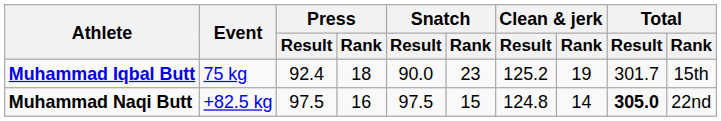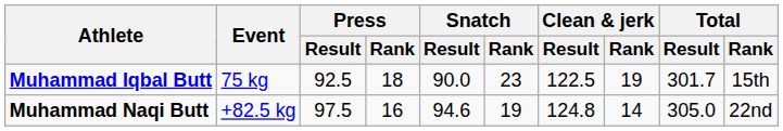Muhammad Iqbal Butt | Press / Result: 92.4 -> 92.5
Muhammad Iqbal Butt | Clean & jerk / Result: 125.2 -> 122.5
Muhammad Naqi Butt | Snatch / Result: 97.5 -> 94.6
Muhammad Naqi Butt | Snatch / Rank: 15 -> 19
Muhammad Naqi Butt | Total / Result: bold -> normal
